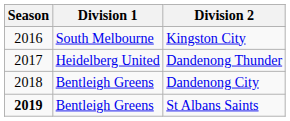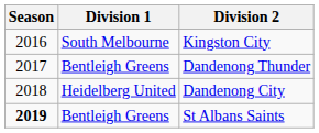Dandenong Thunder | Division 1: Heidelberg United -> Bentleigh Greens
Dandenong City | Division 1: Bentleigh Greens -> Heidelberg United
